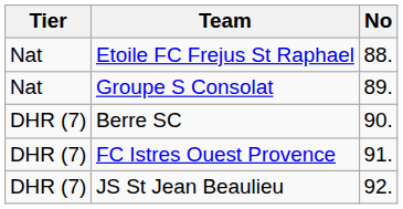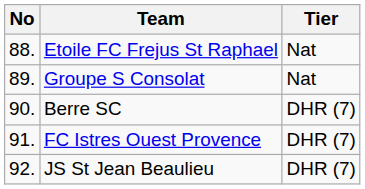columns swapped: No <-> Tier
